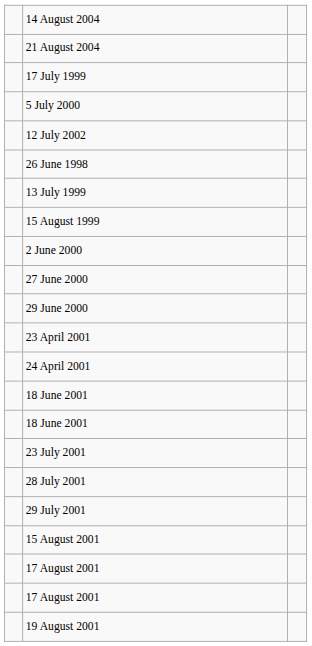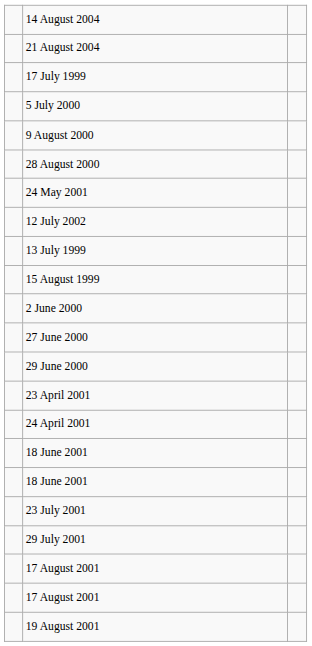+ row: 9 August 2000
+ row: 28 August 2000
+ row: 24 May 2001
- row: 26 June 1998
- row: 28 July 2001
- row: 15 August 2001
